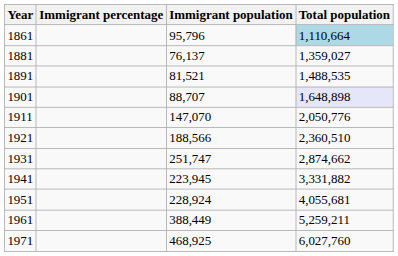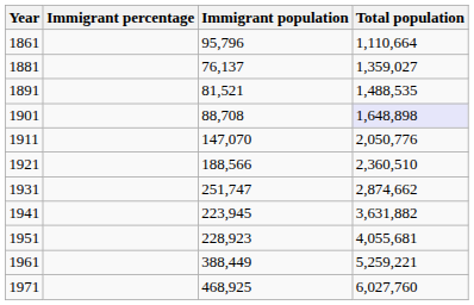1861 | Total population: lightblue background -> no background
1901 | Immigrant population: 88,707 -> 88,708
1941 | Total population: 3,331,882 -> 3,631,882
1951 | Immigrant population: 228,924 -> 228,923
1961 | Total population: 5,259,211 -> 5,259,221
